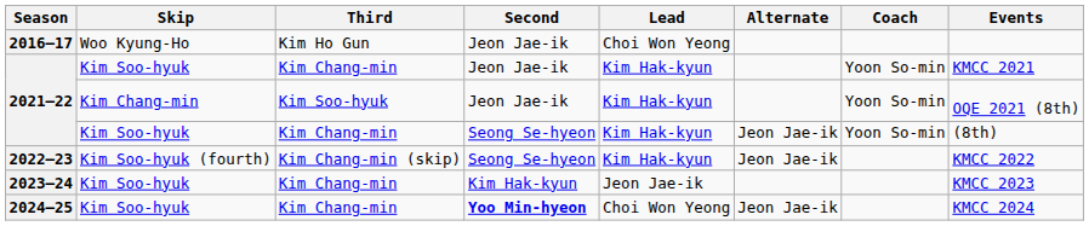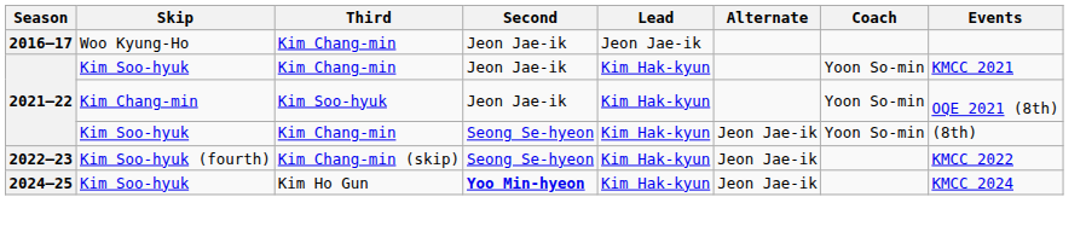2016–17 | Third: Kim Ho Gun -> Kim Chang-min
2016–17 | Lead: Choi Won Yeong -> Jeon Jae-ik
- row: 2023–24 | Kim Soo-hyuk | Kim Chang-min | Kim Hak-kyun | Jeon Jae-ik | KMCC 2023
2024–25 | Third: Kim Chang-min -> Kim Ho Gun
2024–25 | Lead: Choi Won Yeong -> Kim Hak-kyun
